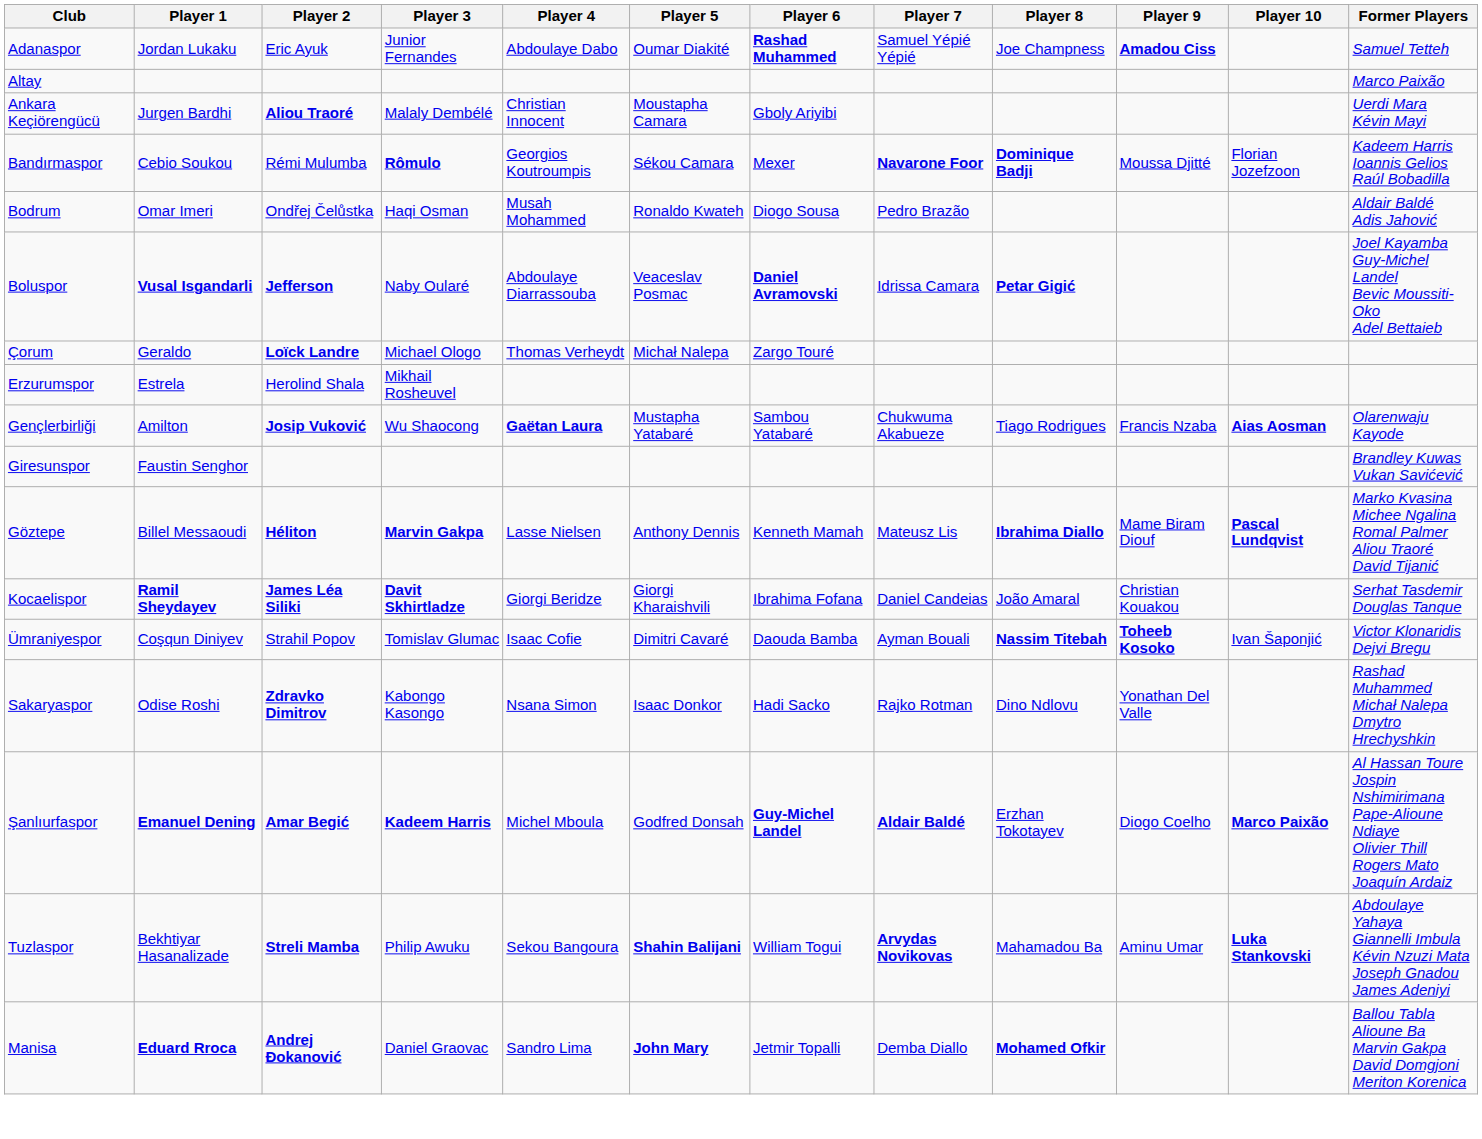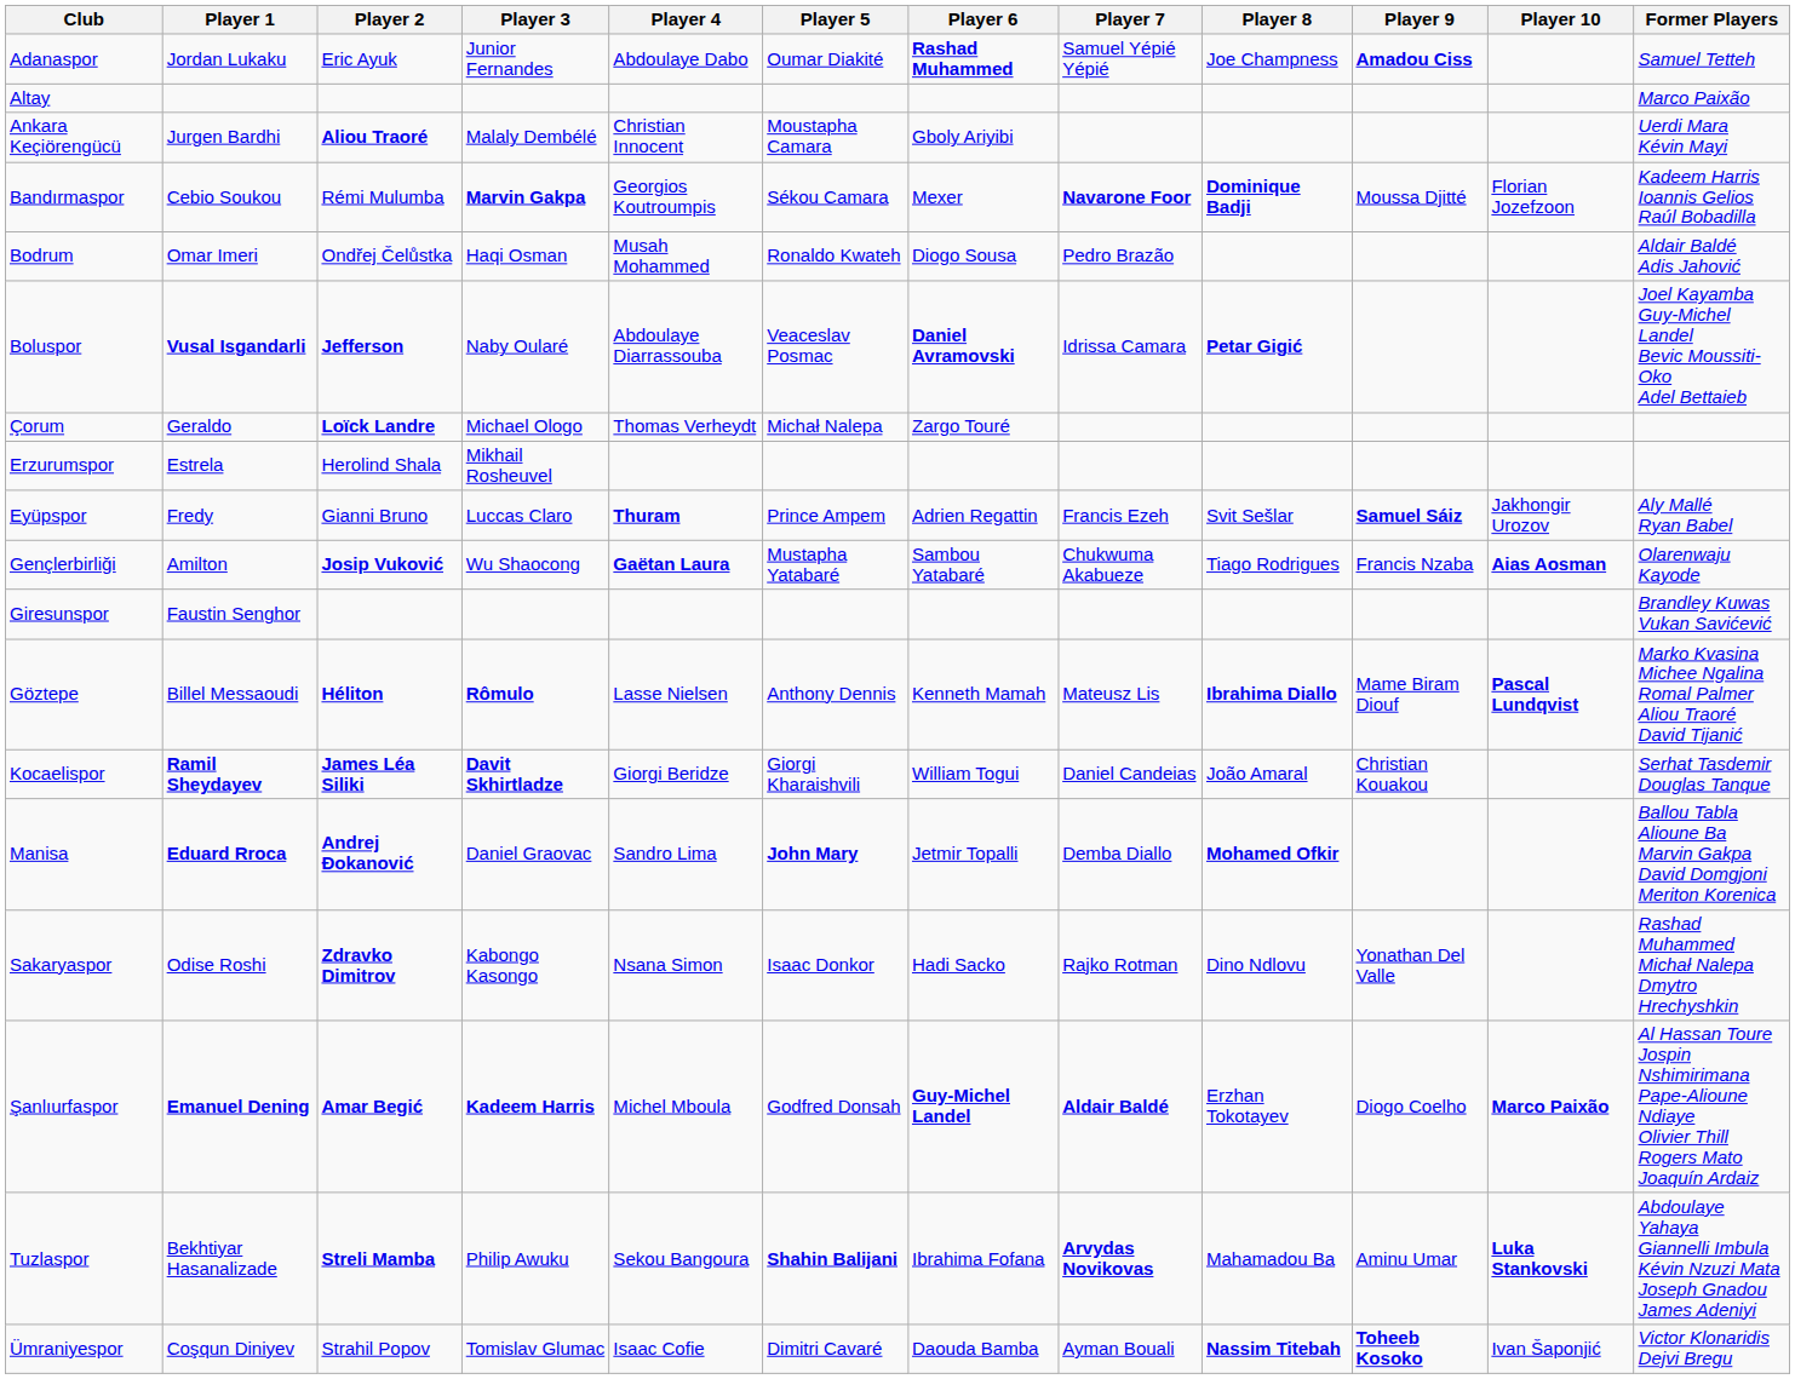Bandırmaspor | Player 3: Rômulo -> Marvin Gakpa
+ row: Eyüpspor | Fredy | Gianni Bruno | Luccas Claro | Thuram | Prince Ampem | Adrien Regattin | Francis Ezeh | Svit Sešlar | Samuel Sáiz | Jakhongir Urozov | Aly Mallé Ryan Babel
Göztepe | Player 3: Marvin Gakpa -> Rômulo
Kocaelispor | Player 6: Ibrahima Fofana -> William Togui
rows swapped: Manisa <-> Ümraniyespor
Tuzlaspor | Player 6: William Togui -> Ibrahima Fofana
